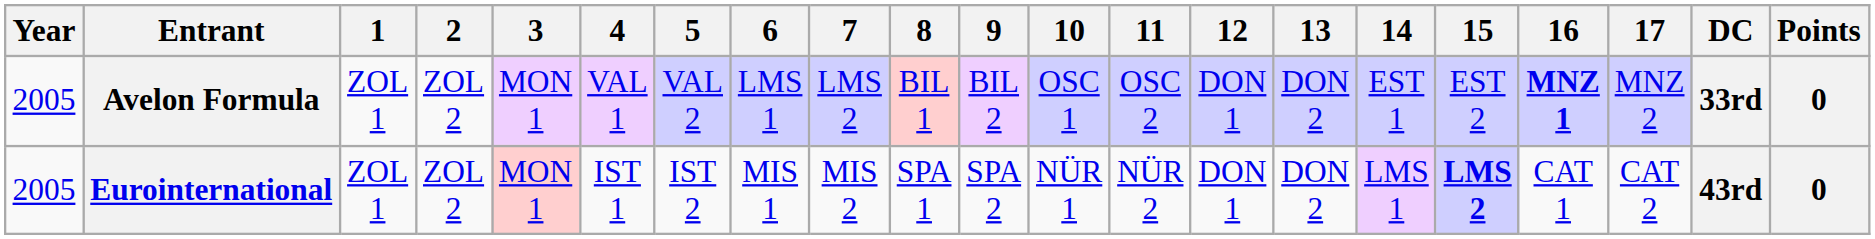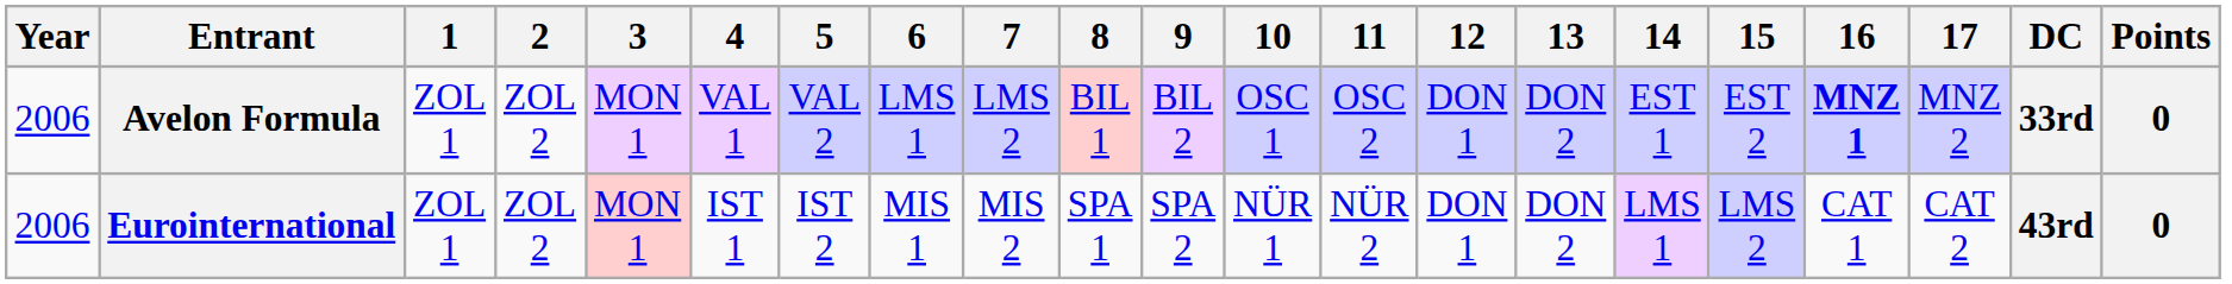Avelon Formula | Year: 2005 -> 2006
Eurointernational | Year: 2005 -> 2006
Eurointernational | 15: bold -> normal
